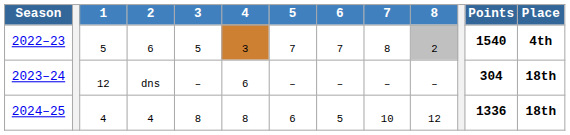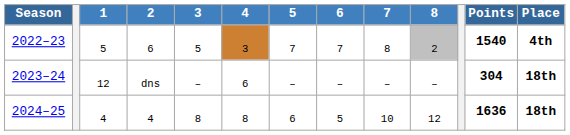2024–25 | Points: 1336 -> 1636
